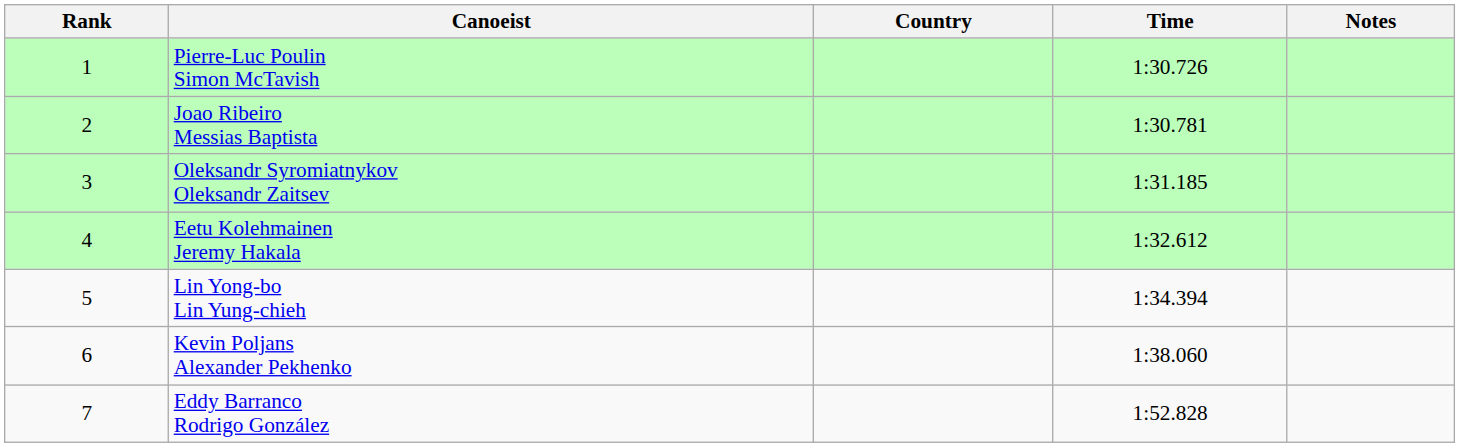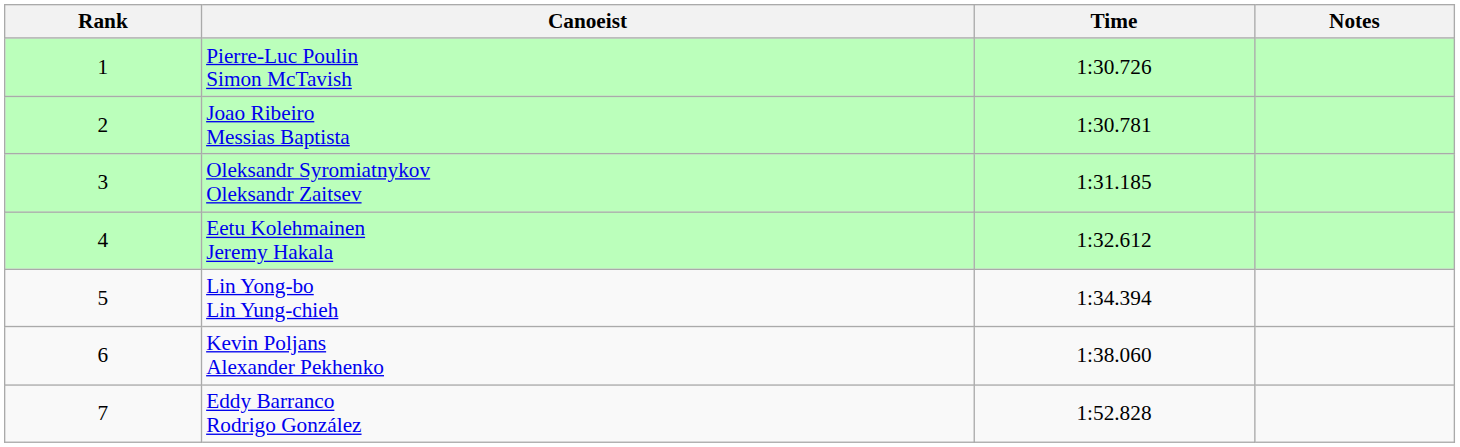- column: Country
